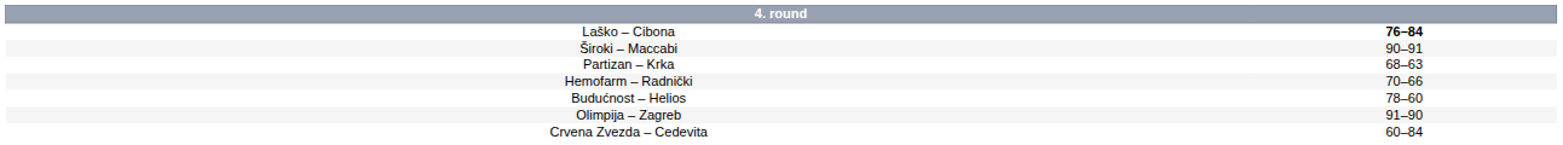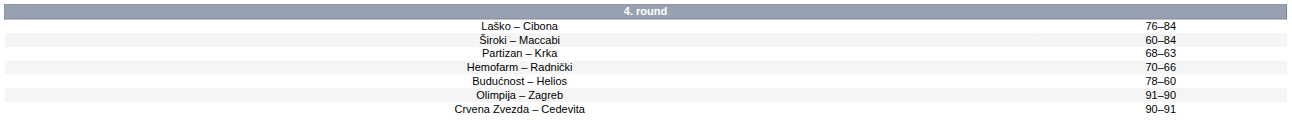Laško – Cibona | column 2: bold -> normal
Široki – Maccabi | column 2: 90–91 -> 60–84
Crvena Zvezda – Cedevita | column 2: 60–84 -> 90–91
